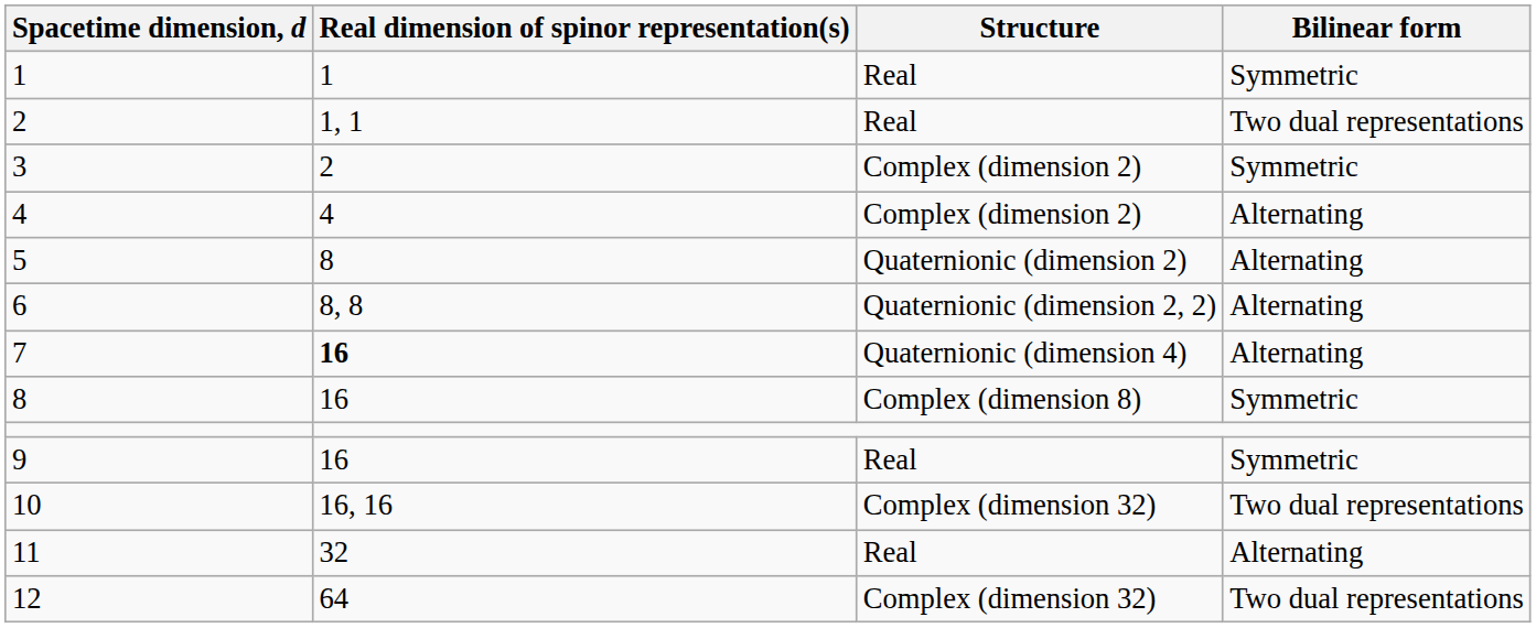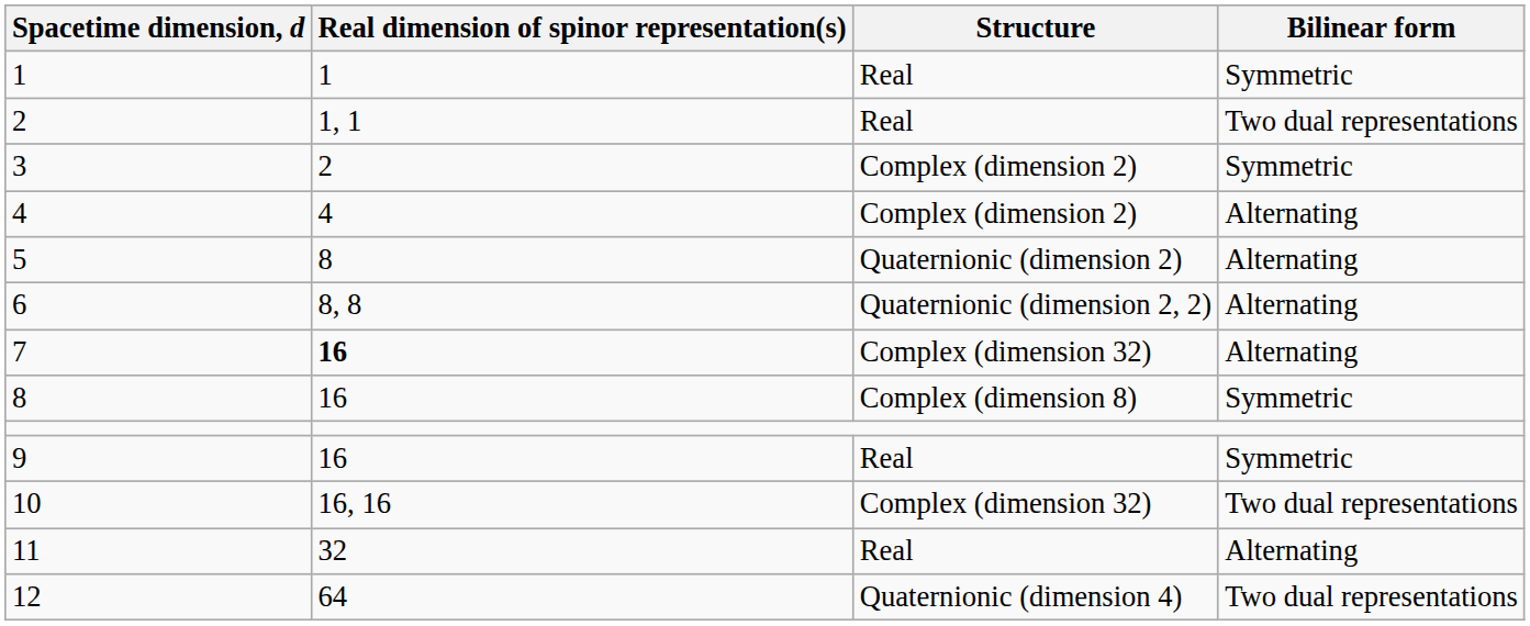7 | Structure: Quaternionic (dimension 4) -> Complex (dimension 32)
12 | Structure: Complex (dimension 32) -> Quaternionic (dimension 4)
